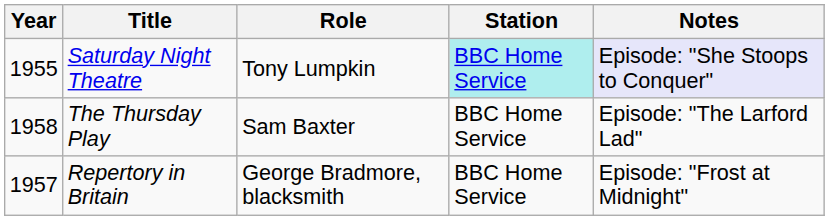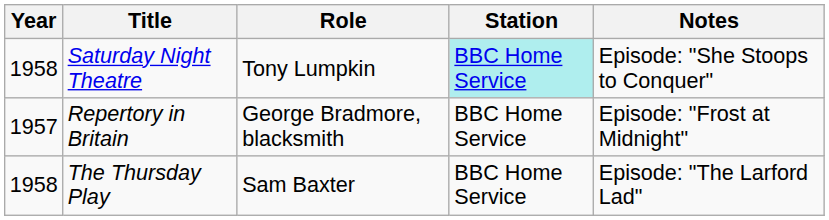Saturday Night Theatre | Year: 1955 -> 1958
Saturday Night Theatre | Notes: lavender background -> no background
rows swapped: Repertory in Britain <-> The Thursday Play
